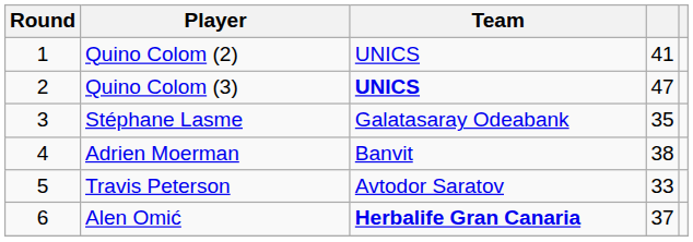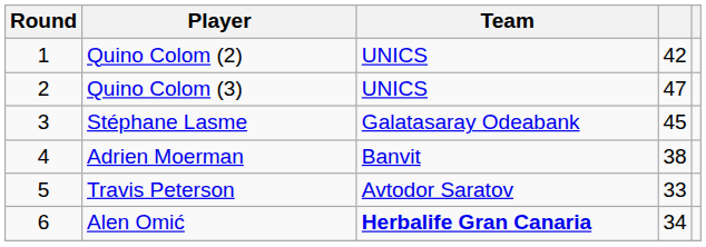Quino Colom (2) | column 4: 41 -> 42
Quino Colom (3) | Team: bold -> normal
Stéphane Lasme | column 4: 35 -> 45
Alen Omić | column 4: 37 -> 34
